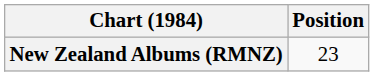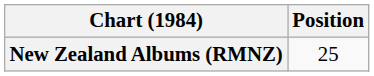New Zealand Albums (RMNZ) | Position: 23 -> 25
